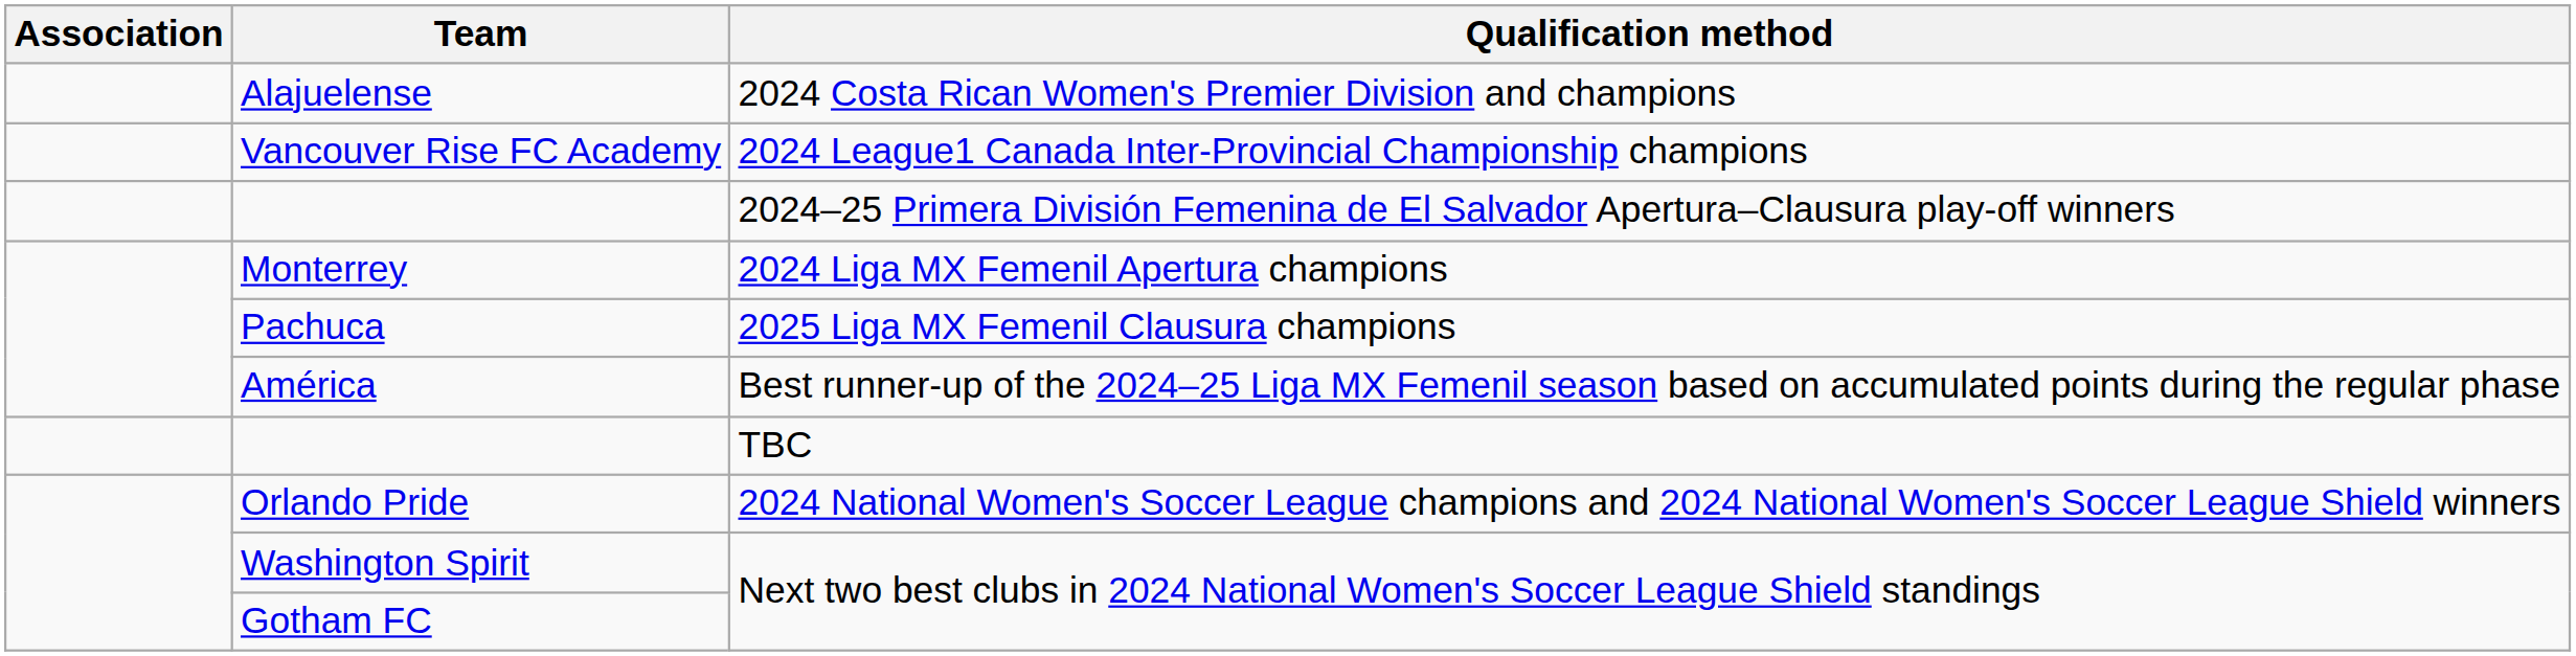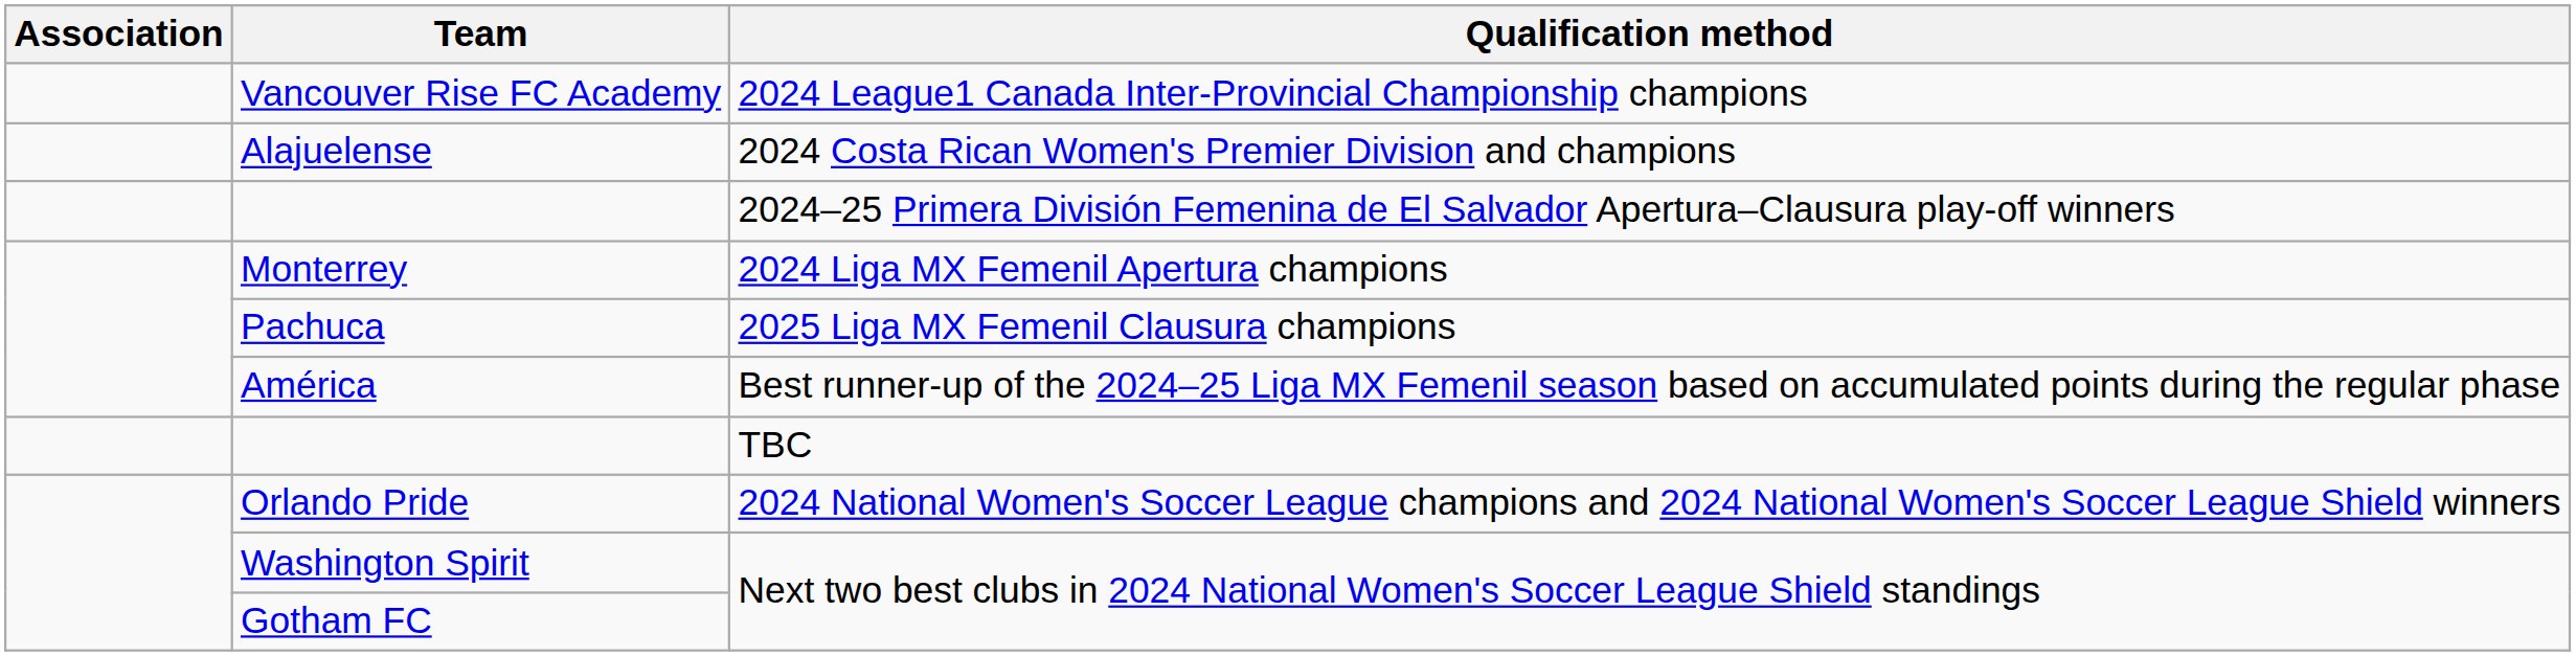rows swapped: Vancouver Rise FC Academy <-> Alajuelense
